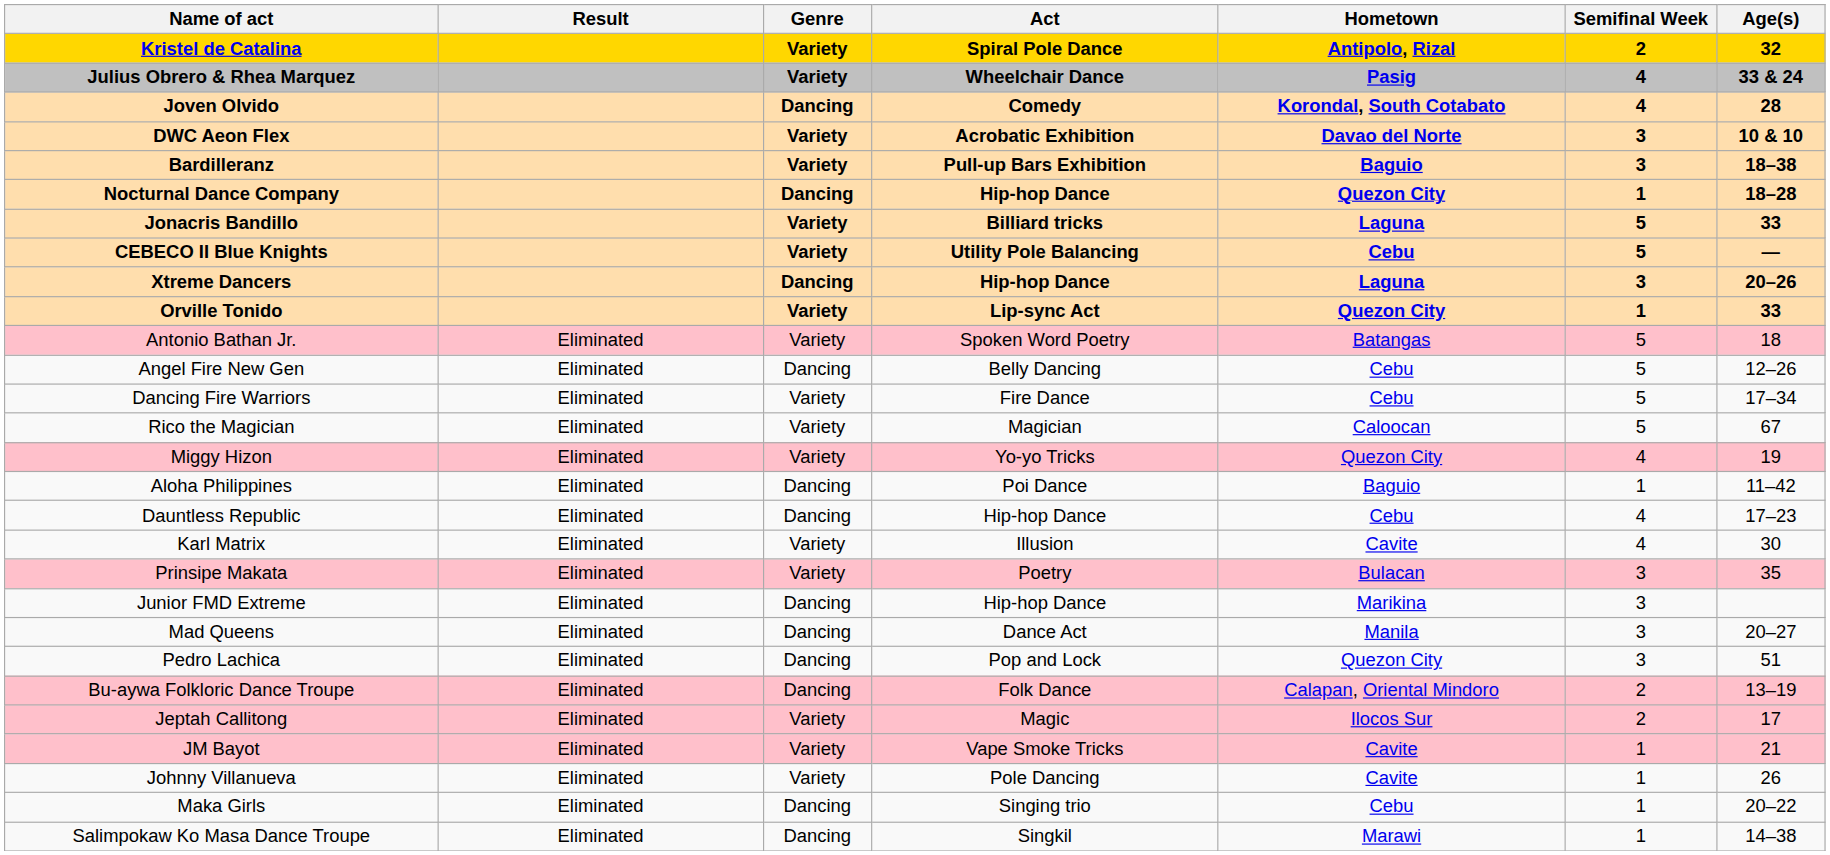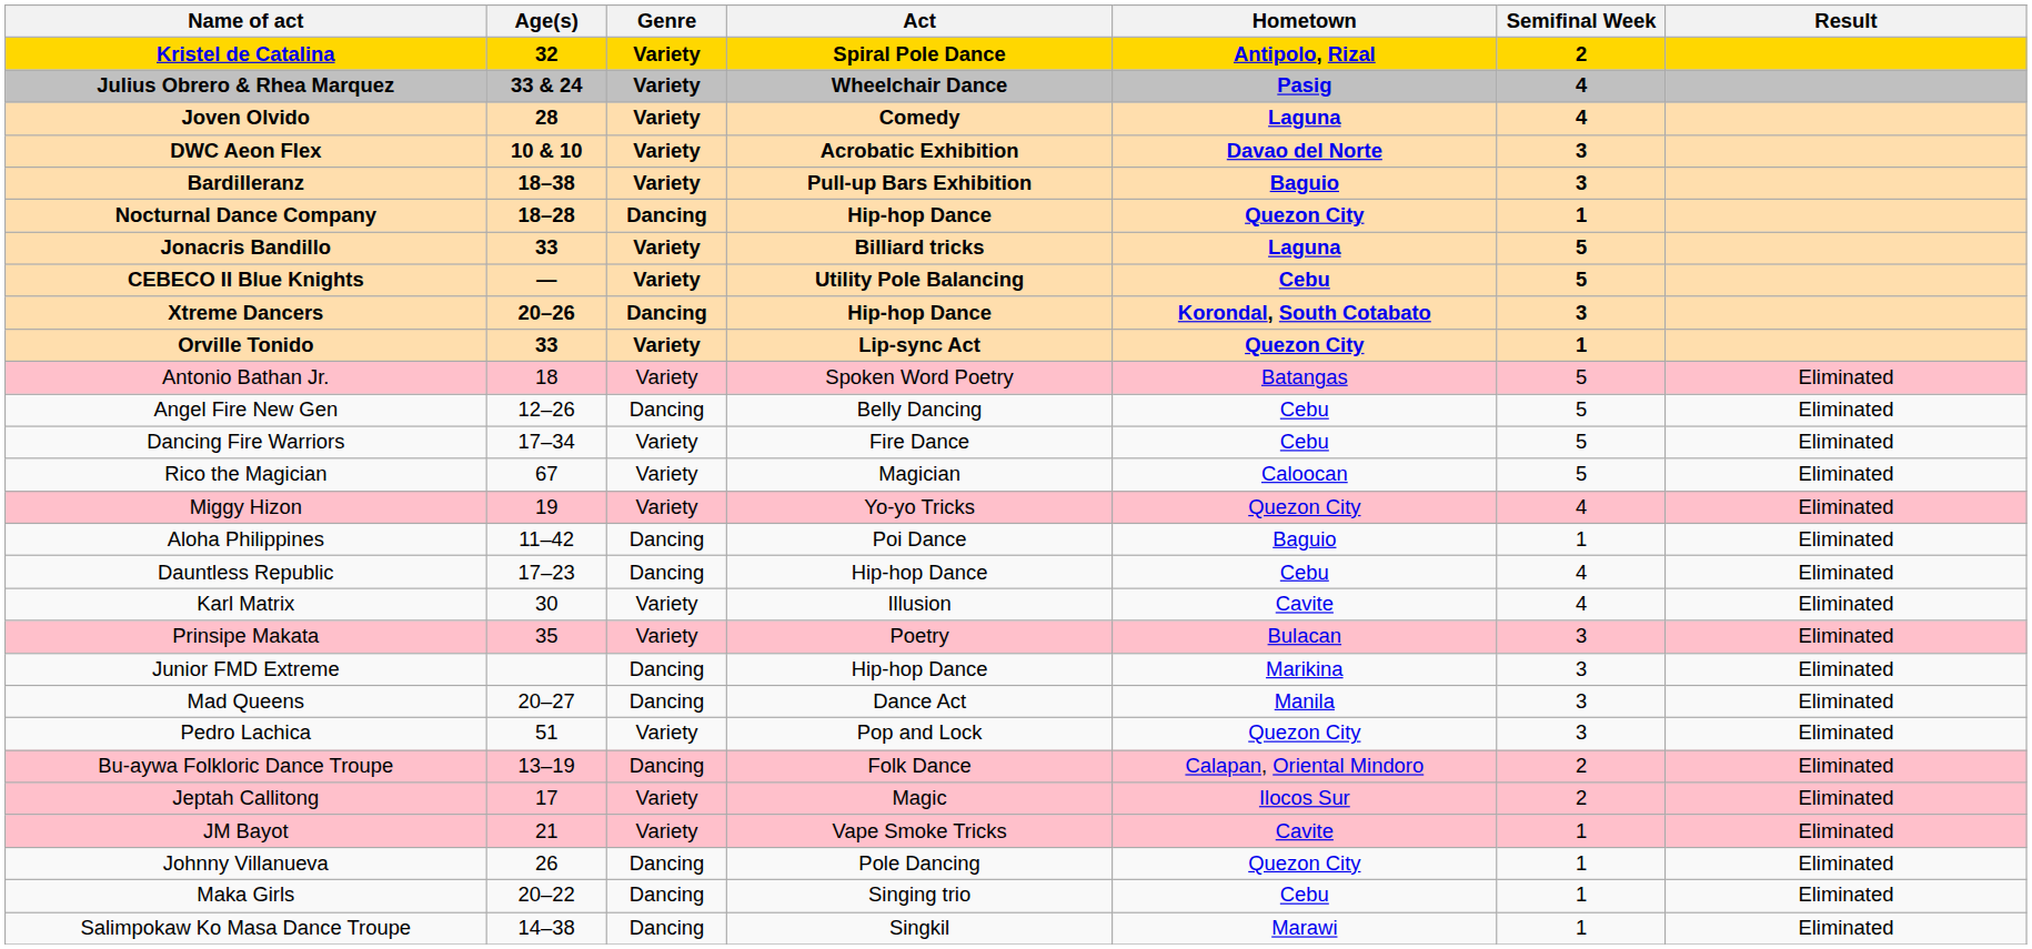columns swapped: Age(s) <-> Result
Joven Olvido | Genre: Dancing -> Variety
Joven Olvido | Hometown: Korondal, South Cotabato -> Laguna
Xtreme Dancers | Hometown: Laguna -> Korondal, South Cotabato
Pedro Lachica | Genre: Dancing -> Variety
Johnny Villanueva | Genre: Variety -> Dancing
Johnny Villanueva | Hometown: Cavite -> Quezon City
